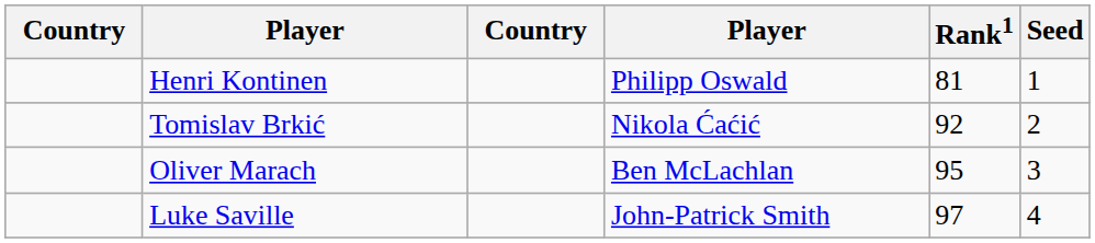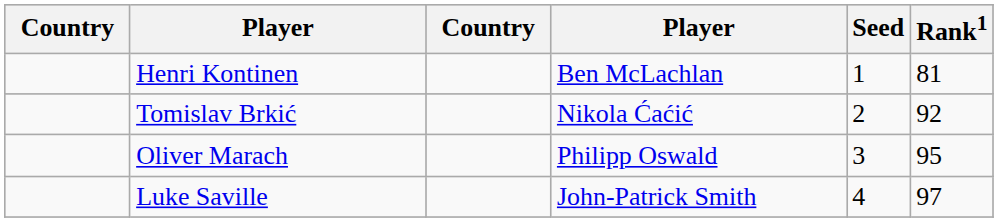columns swapped: Rank1 <-> Seed
Henri Kontinen | column 4: Philipp Oswald -> Ben McLachlan
Oliver Marach | column 4: Ben McLachlan -> Philipp Oswald
